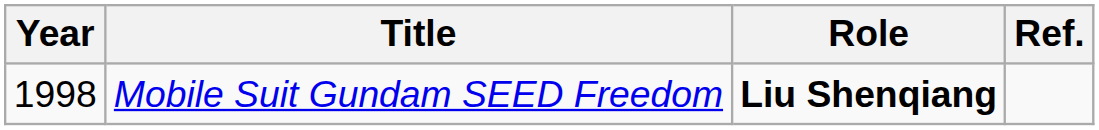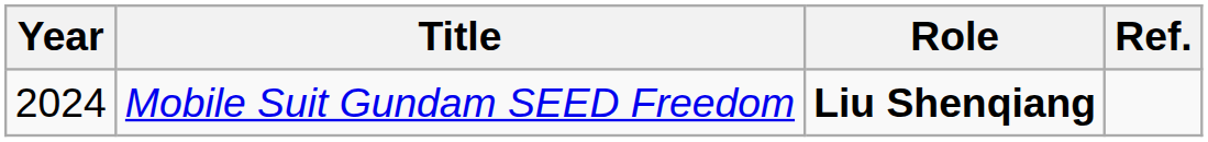Mobile Suit Gundam SEED Freedom | Year: 1998 -> 2024
